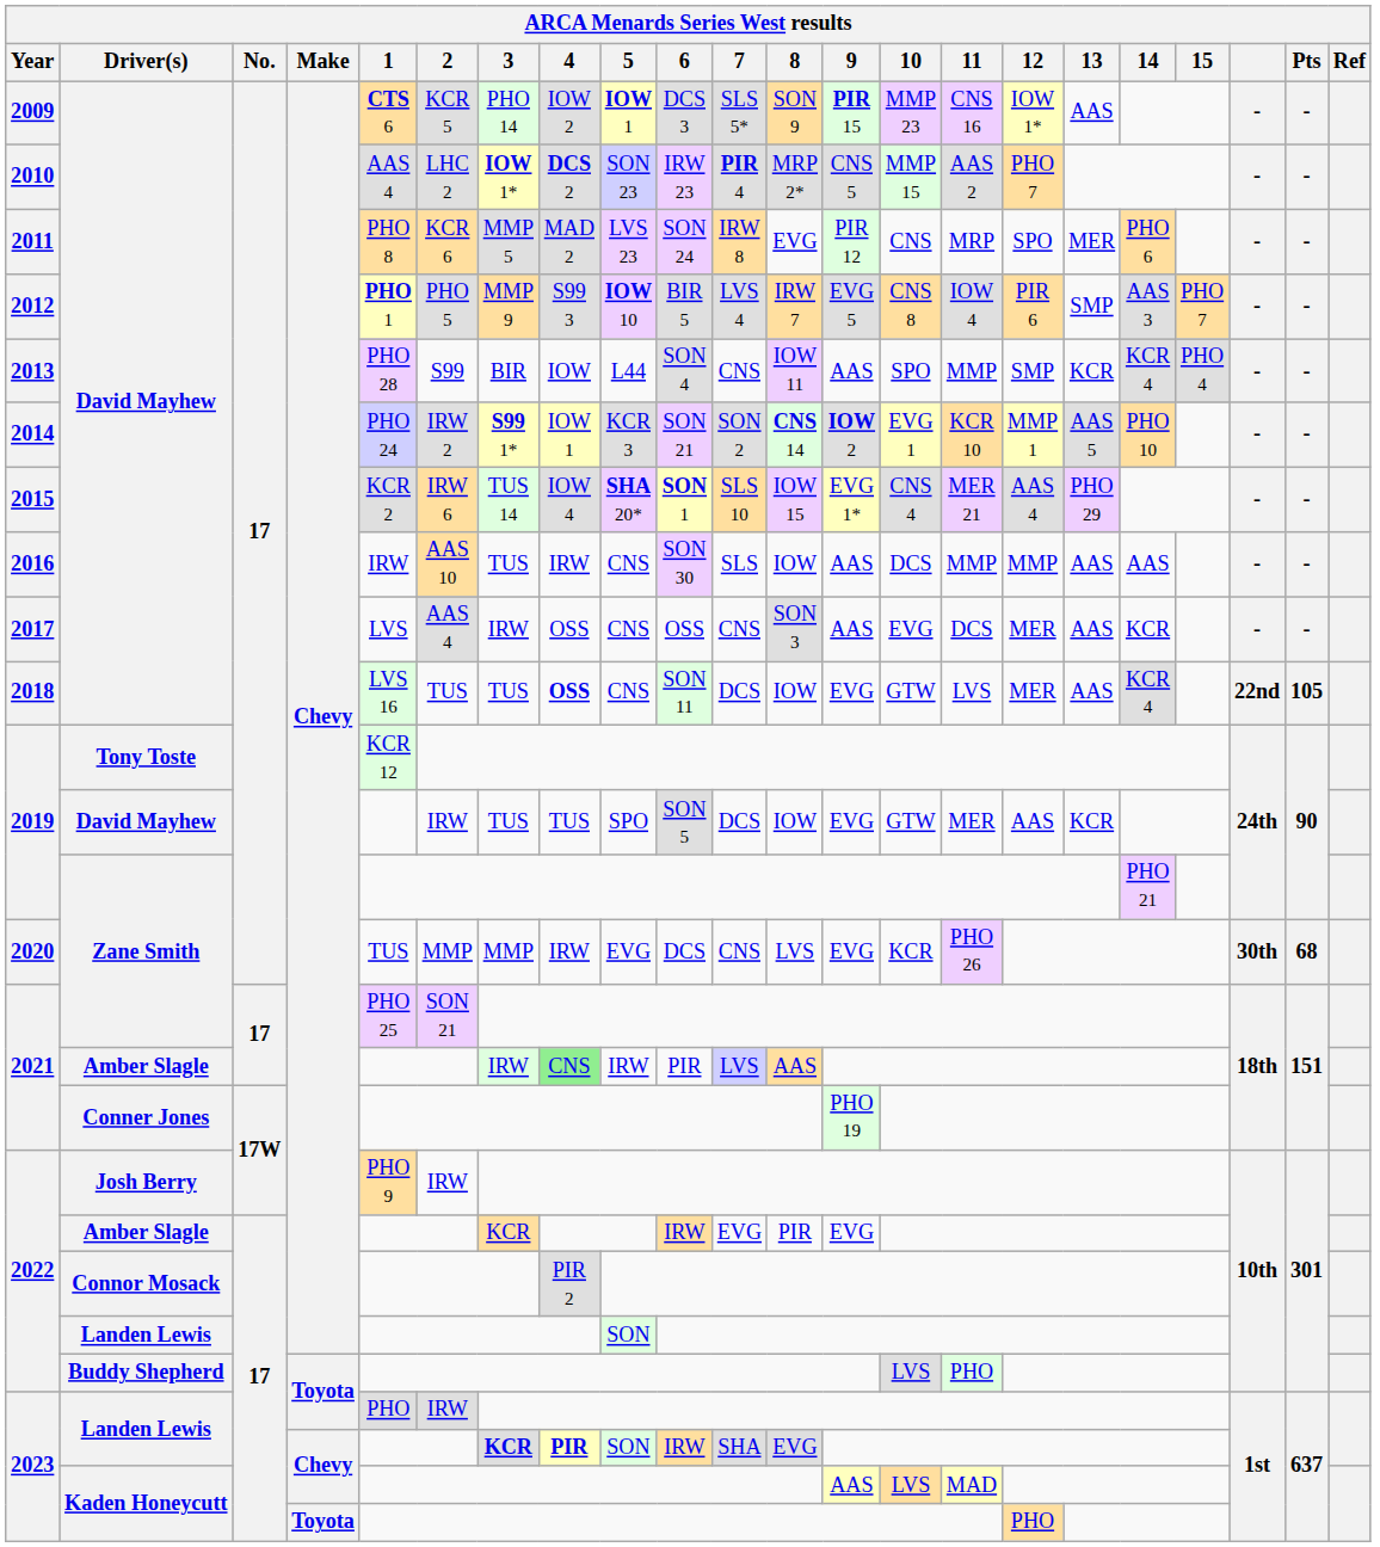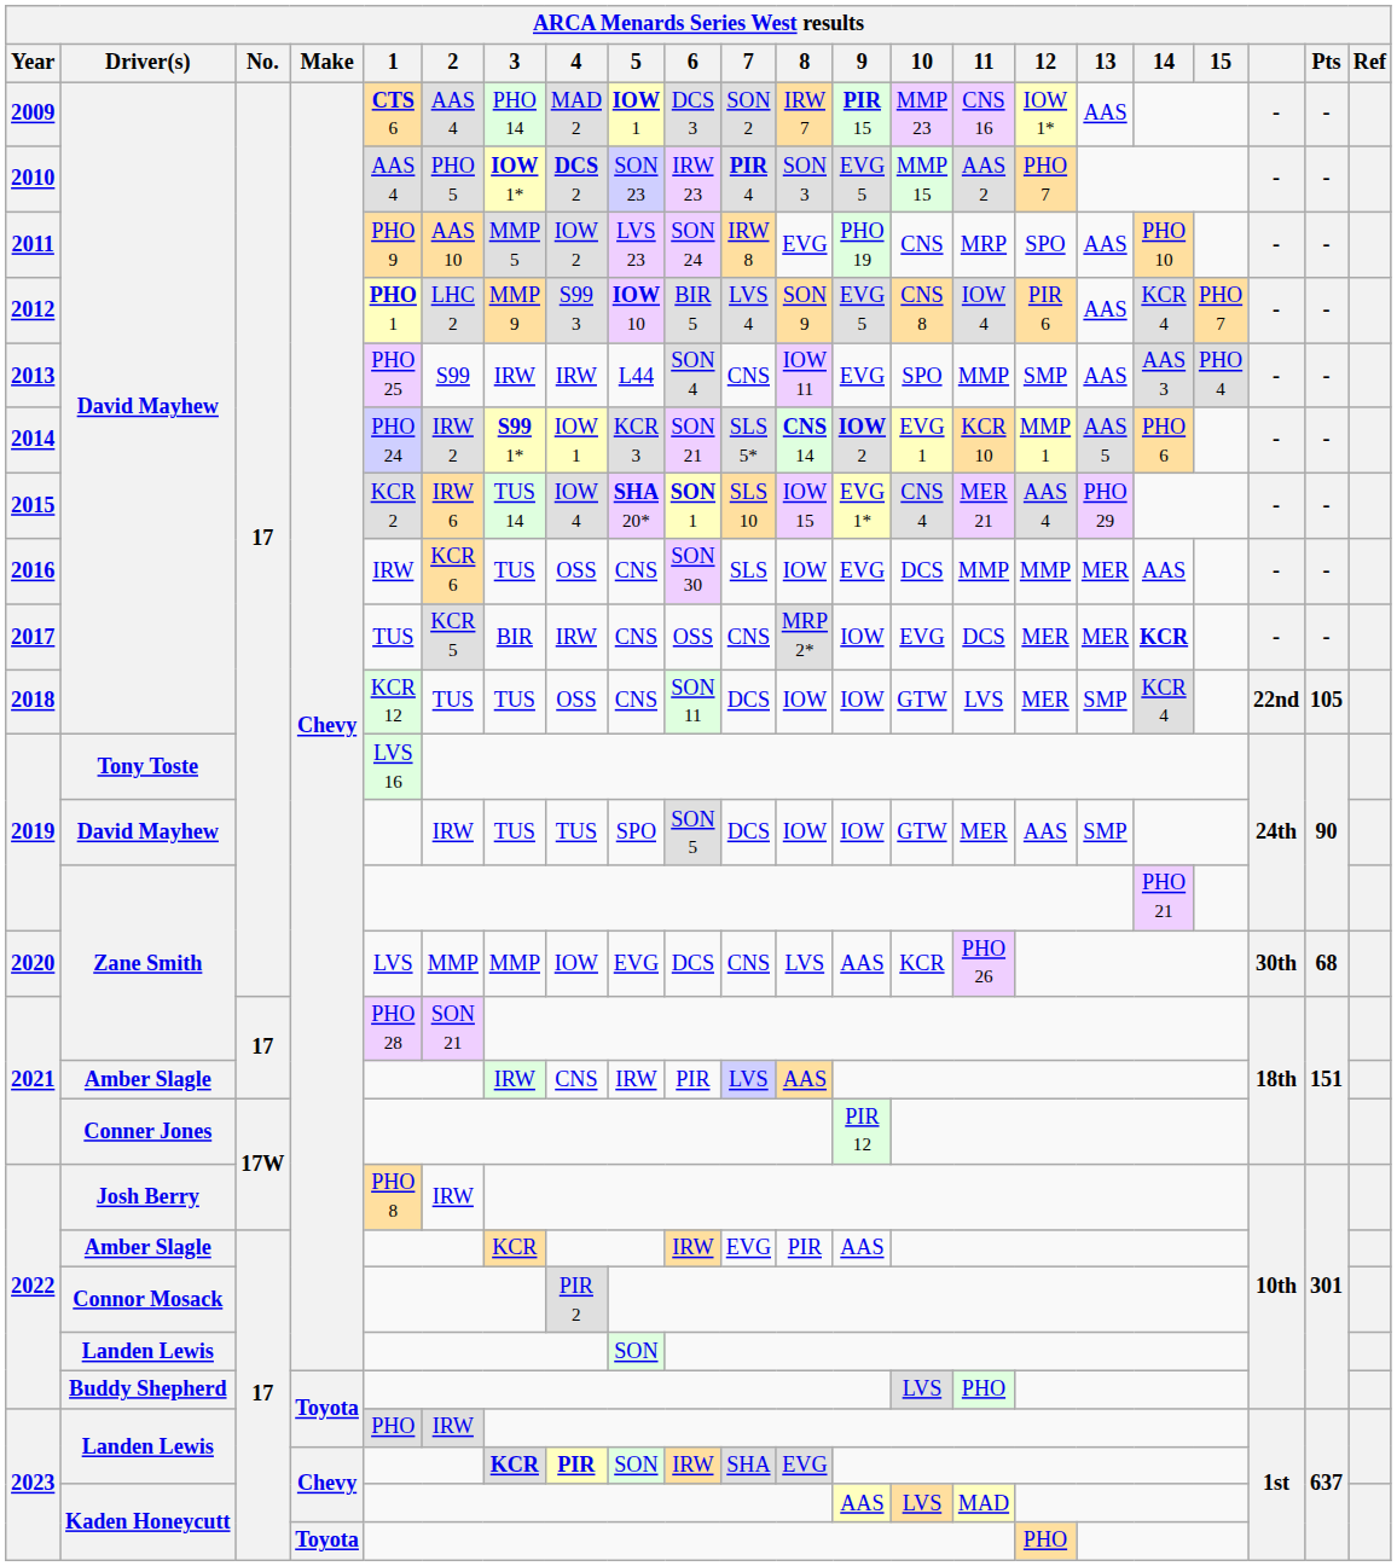2009 | 2: KCR 5 -> AAS 4
2009 | 4: IOW 2 -> MAD 2
2009 | 7: SLS 5* -> SON 2
2009 | 8: SON 9 -> IRW 7
2010 | 2: LHC 2 -> PHO 5
2010 | 8: MRP 2* -> SON 3
2010 | 9: CNS 5 -> EVG 5
2011 | 1: PHO 8 -> PHO 9
2011 | 2: KCR 6 -> AAS 10
2011 | 4: MAD 2 -> IOW 2
2011 | 9: PIR 12 -> PHO 19
2011 | 13: MER -> AAS
2011 | 14: PHO 6 -> PHO 10
2012 | 2: PHO 5 -> LHC 2
2012 | 8: IRW 7 -> SON 9
2012 | 13: SMP -> AAS
2012 | 14: AAS 3 -> KCR 4
2013 | 1: PHO 28 -> PHO 25
2013 | 3: BIR -> IRW
2013 | 4: IOW -> IRW
2013 | 9: AAS -> EVG
2013 | 13: KCR -> AAS
2013 | 14: KCR 4 -> AAS 3
2014 | 7: SON 2 -> SLS 5*
2014 | 14: PHO 10 -> PHO 6
2016 | 2: AAS 10 -> KCR 6
2016 | 4: IRW -> OSS
2016 | 9: AAS -> EVG
2016 | 13: AAS -> MER
2017 | 1: LVS -> TUS
2017 | 2: AAS 4 -> KCR 5
2017 | 3: IRW -> BIR
2017 | 4: OSS -> IRW
2017 | 8: SON 3 -> MRP 2*
2017 | 9: AAS -> IOW
2017 | 13: AAS -> MER
2017 | 14: normal -> bold
2018 | 1: LVS 16 -> KCR 12
2018 | 4: bold -> normal
2018 | 9: EVG -> IOW
2018 | 13: AAS -> SMP
2019 / Tony Toste | 1: KCR 12 -> LVS 16
2019 / David Mayhew | 9: EVG -> IOW
2019 / David Mayhew | 13: KCR -> SMP
2020 | 1: TUS -> LVS
2020 | 4: IRW -> IOW
2020 | 9: EVG -> AAS
2021 / Zane Smith | 1: PHO 25 -> PHO 28
2021 / Amber Slagle | 4: lightgreen background -> no background
2021 / Conner Jones | 9: PHO 19 -> PIR 12
2022 / Josh Berry | 1: PHO 9 -> PHO 8
2022 / Amber Slagle | 9: EVG -> AAS
